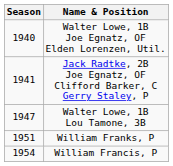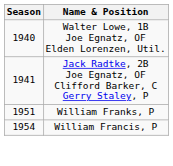- row: 1947 | Walter Lowe, 1B Lou Tamone, 3B
